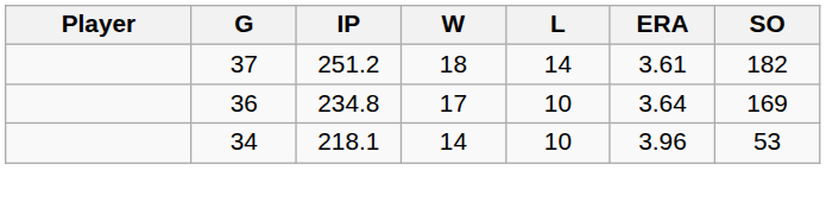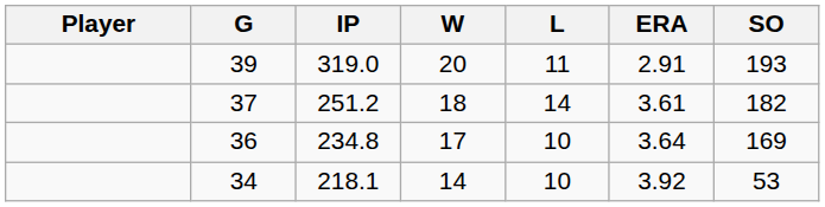+ row: 39 | 319.0 | 20 | 11 | 2.91 | 193
34 | ERA: 3.96 -> 3.92
